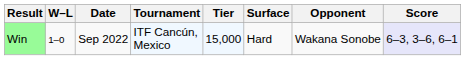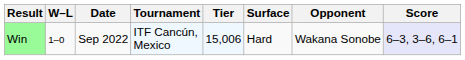Win | Tier: 15,000 -> 15,006
